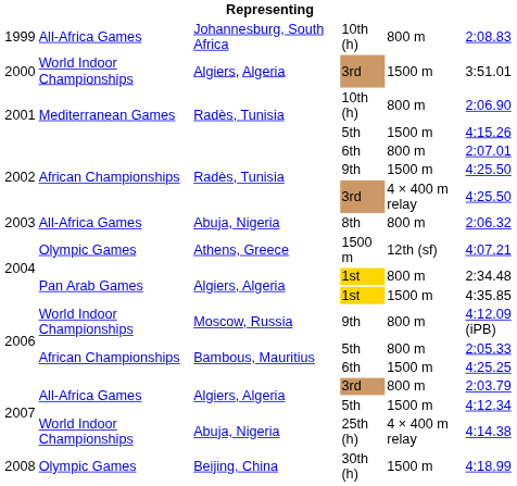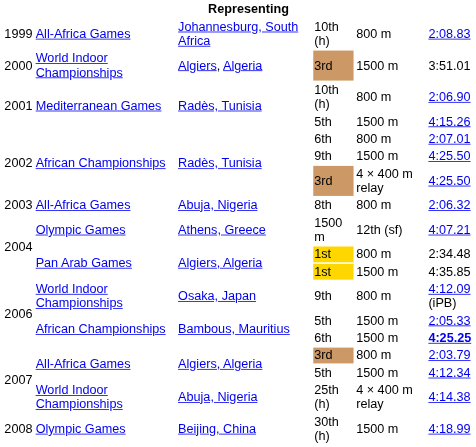2006 / 9th | column 3: Moscow, Russia -> Osaka, Japan
2006 / 5th | column 5: 800 m -> 1500 m
2006 / 6th | column 6: normal -> bold
